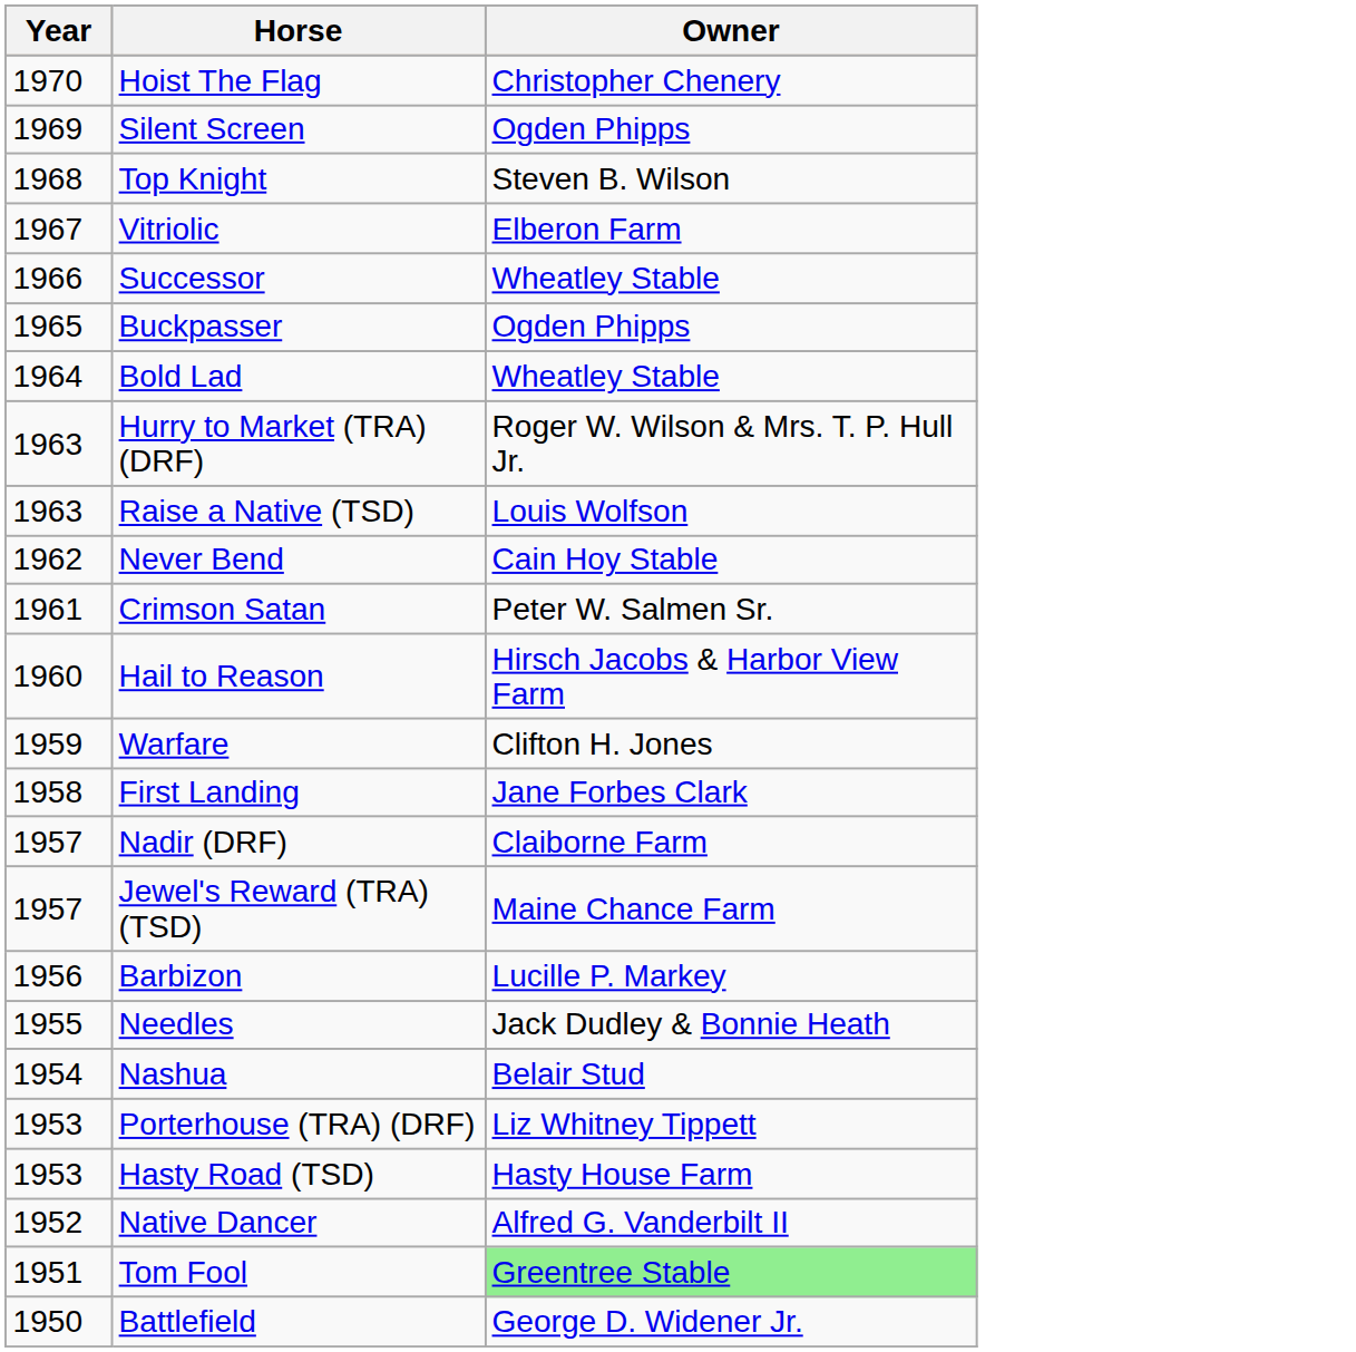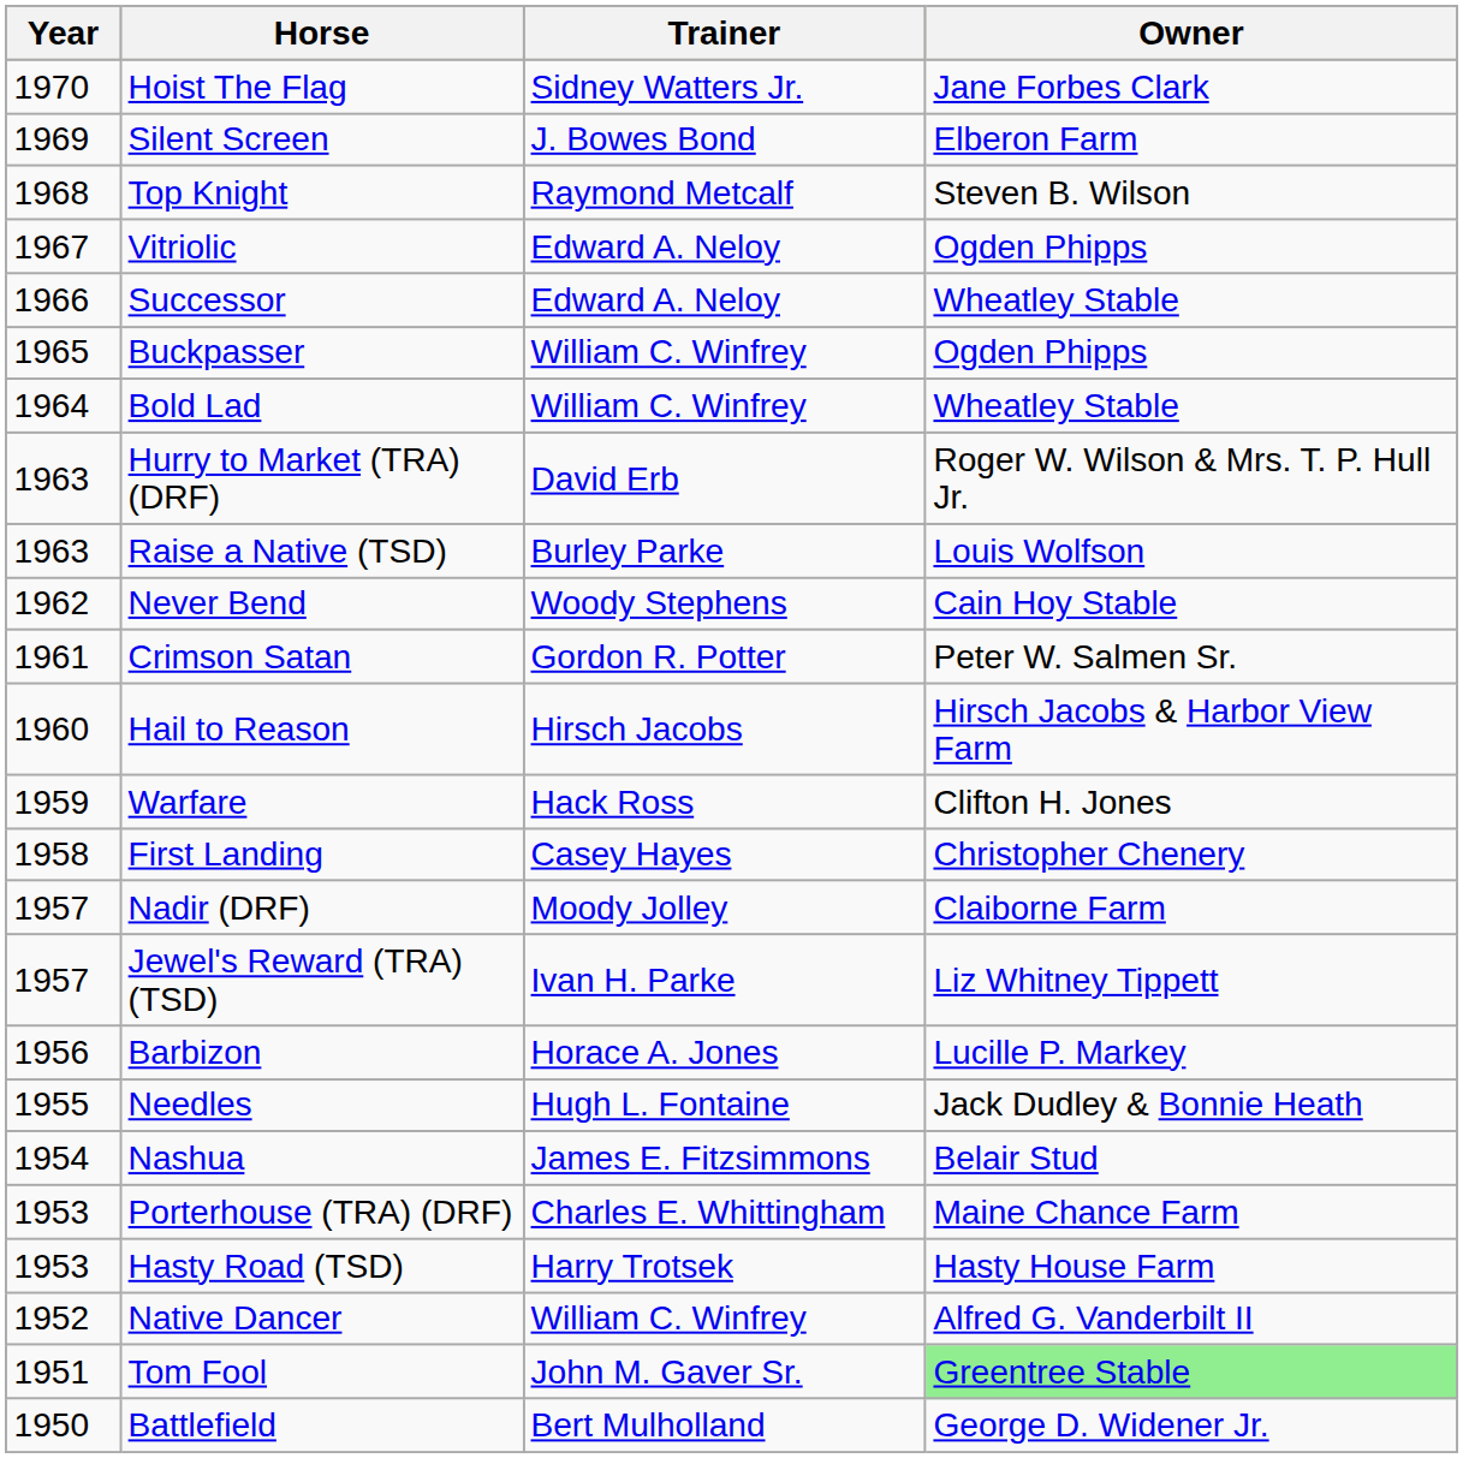+ column: Trainer | Sidney Watters Jr. | J. Bowes Bond | Raymond Metcalf | Edward A. Neloy | Edward A. Neloy | William C. Winfrey | William C. Winfrey | David Erb | Burley Parke | Woody Stephens | Gordon R. Potter | Hirsch Jacobs | Hack Ross | Casey Hayes | Moody Jolley | Ivan H. Parke | Horace A. Jones | Hugh L. Fontaine | James E. Fitzsimmons | Charles E. Whittingham | Harry Trotsek | William C. Winfrey | John M. Gaver Sr. | Bert Mulholland
Hoist The Flag | Owner: Christopher Chenery -> Jane Forbes Clark
Silent Screen | Owner: Ogden Phipps -> Elberon Farm
Vitriolic | Owner: Elberon Farm -> Ogden Phipps
First Landing | Owner: Jane Forbes Clark -> Christopher Chenery
Jewel's Reward (TRA) (TSD) | Owner: Maine Chance Farm -> Liz Whitney Tippett
Porterhouse (TRA) (DRF) | Owner: Liz Whitney Tippett -> Maine Chance Farm
